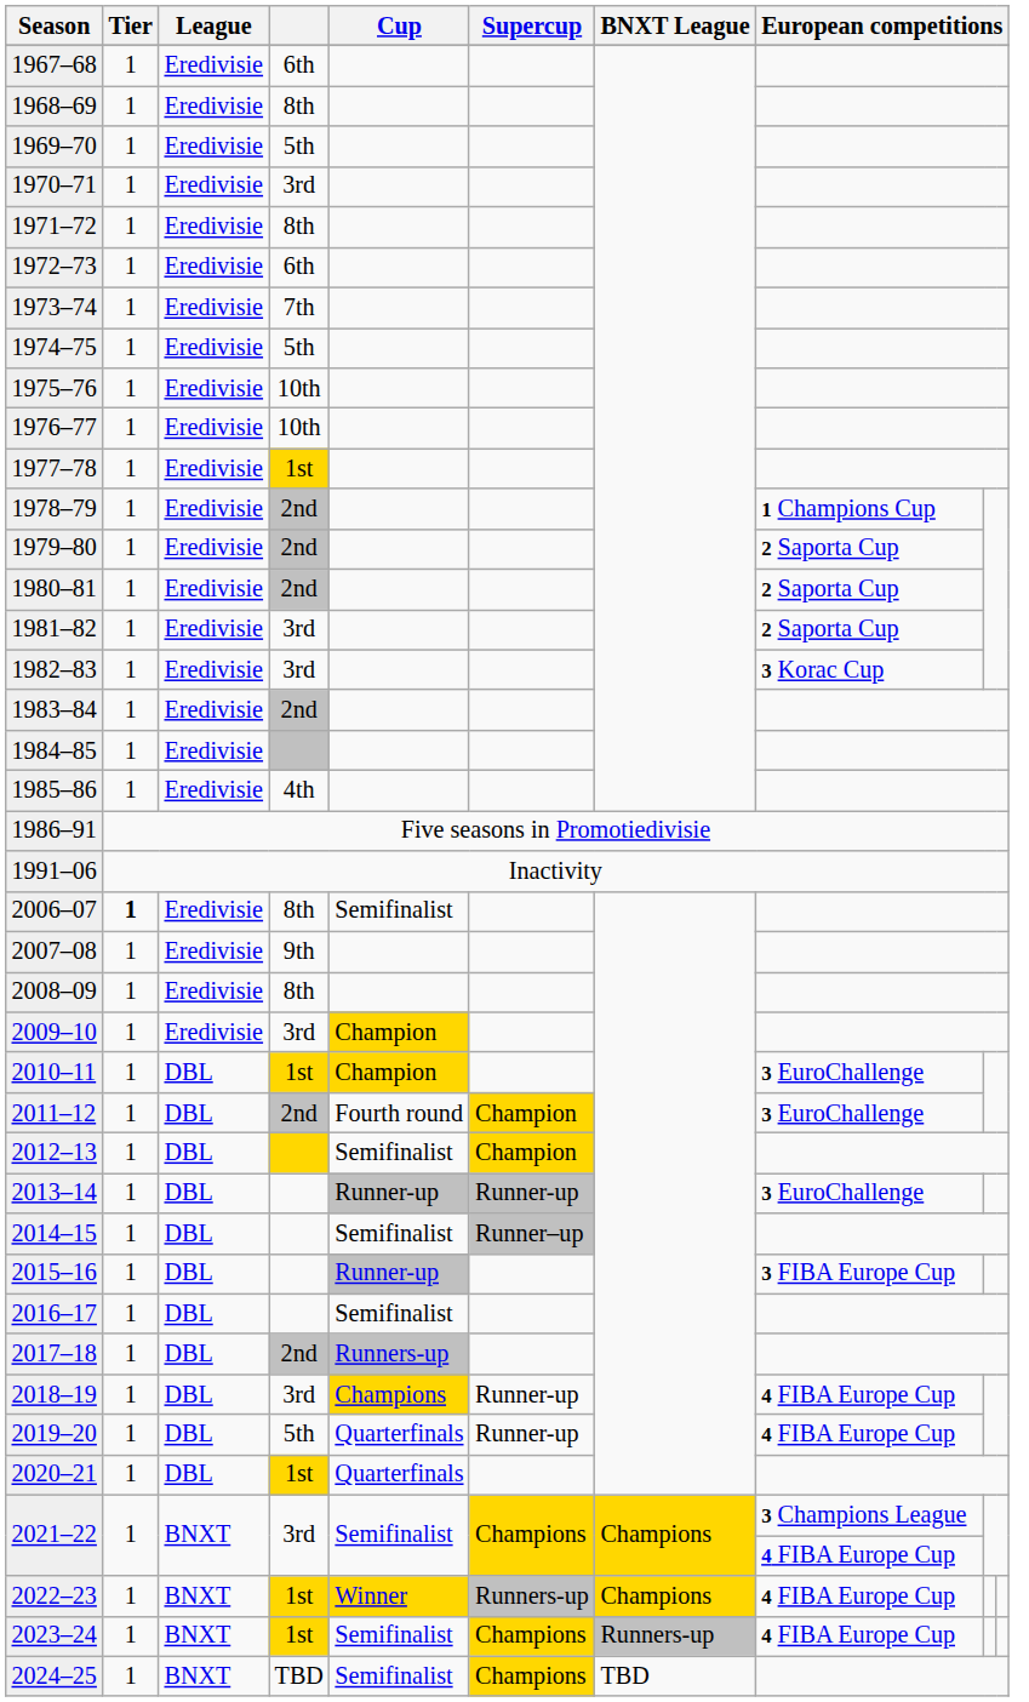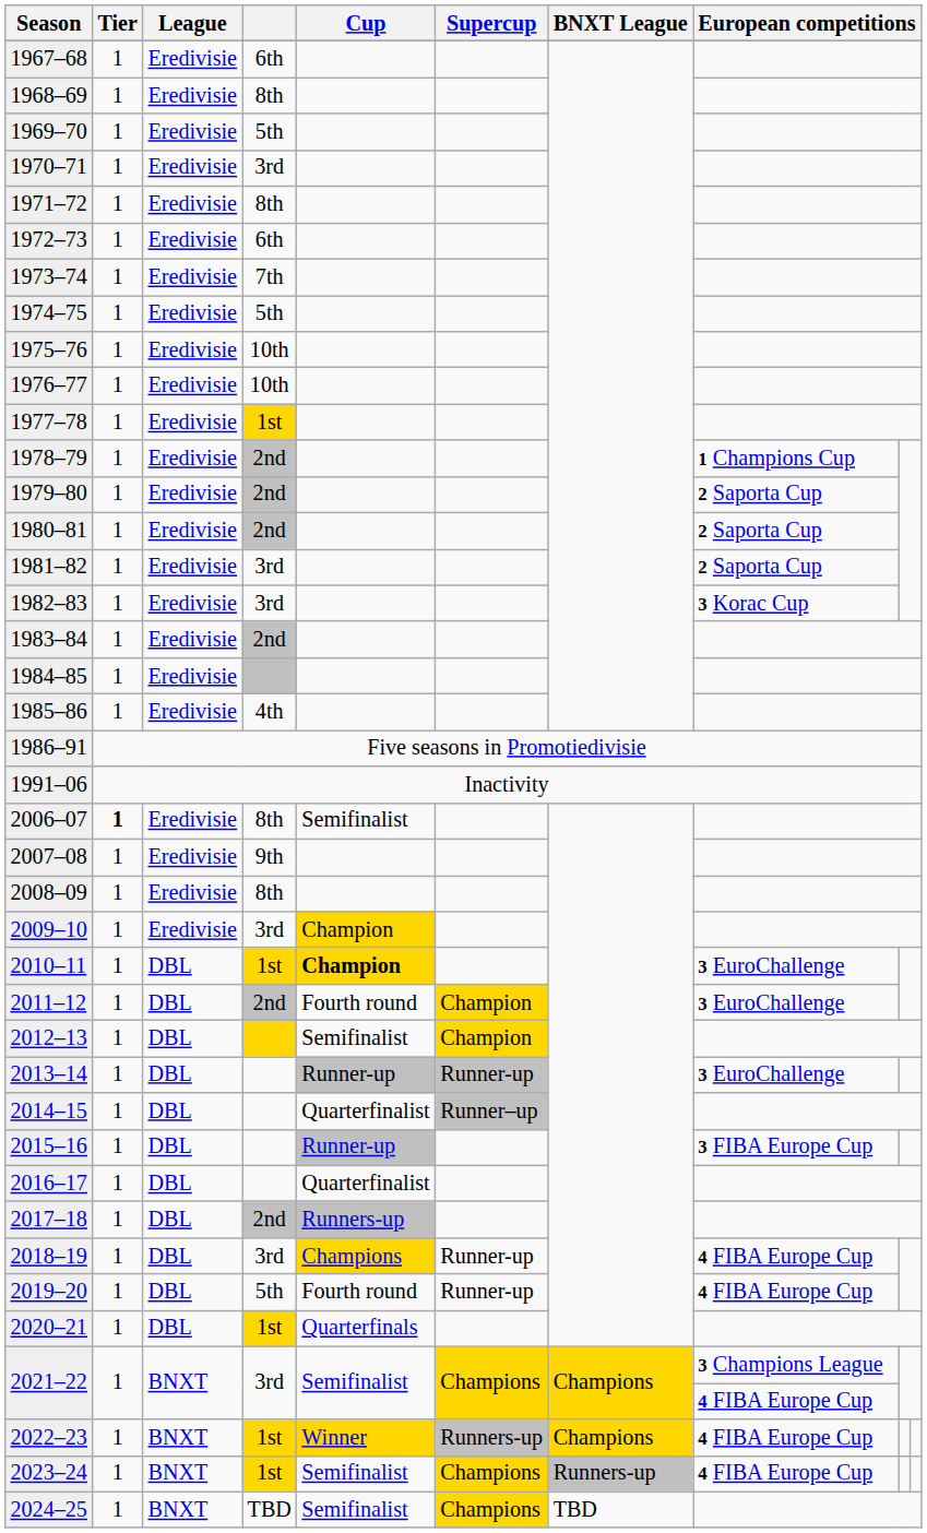2010–11 | Cup: normal -> bold
2014–15 | Cup: Semifinalist -> Quarterfinalist
2016–17 | Cup: Semifinalist -> Quarterfinalist
2019–20 | Cup: Quarterfinals -> Fourth round
